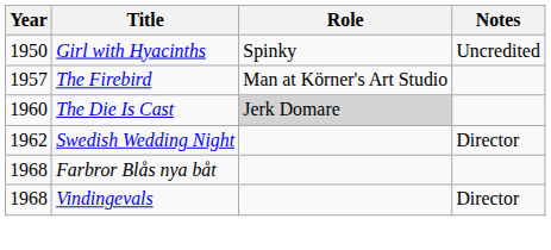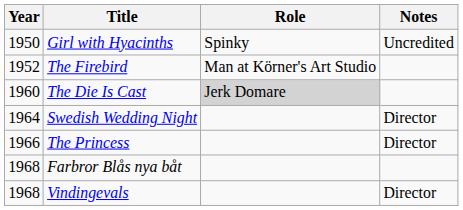The Firebird | Year: 1957 -> 1952
Swedish Wedding Night | Year: 1962 -> 1964
+ row: 1966 | The Princess | Director
